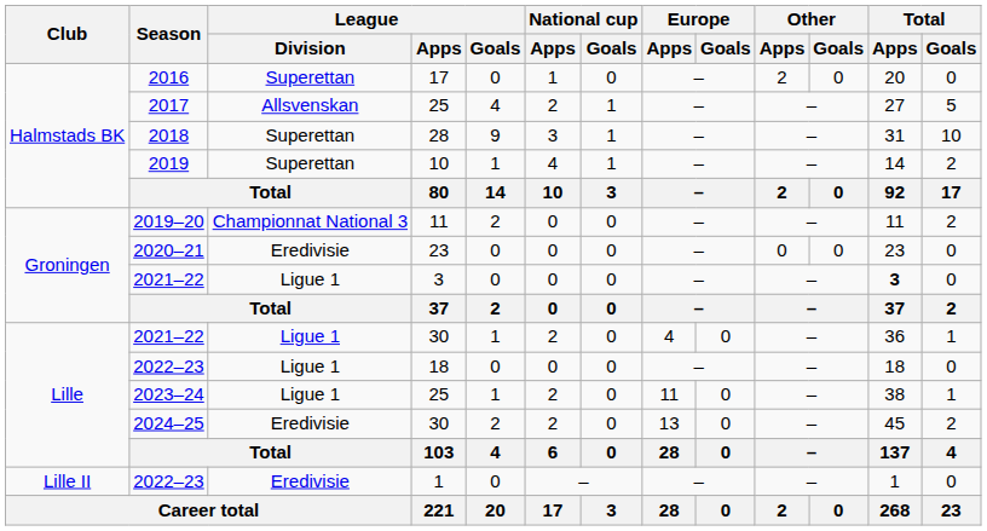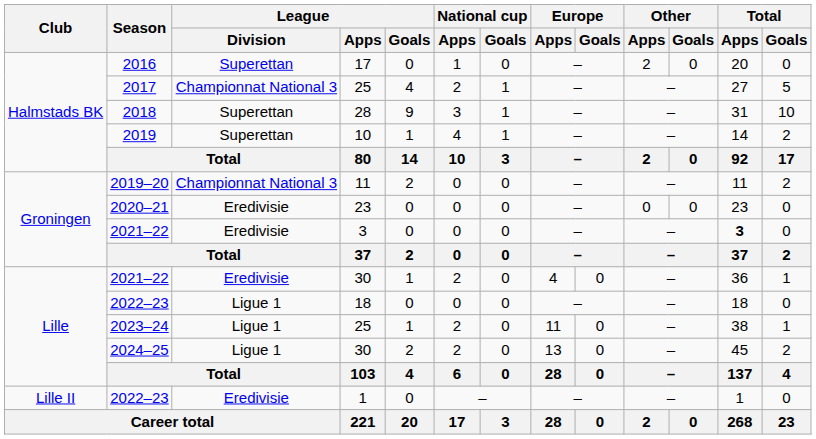2017 | League / Division: Allsvenskan -> Championnat National 3
2021–22 / 3 | League / Division: Ligue 1 -> Eredivisie
2021–22 / 30 | League / Division: Ligue 1 -> Eredivisie
2024–25 | League / Division: Eredivisie -> Ligue 1
